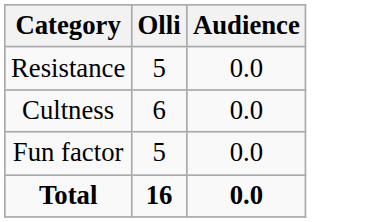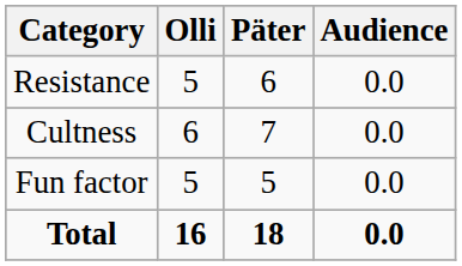+ column: Päter | 6 | 7 | 5 | 18
